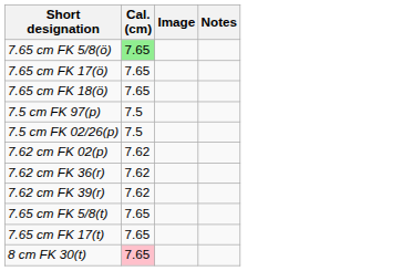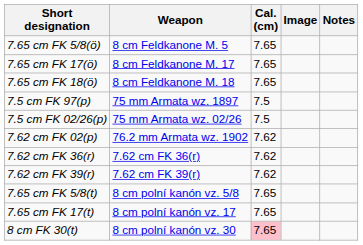+ column: Weapon | 8 cm Feldkanone M. 5 | 8 cm Feldkanone M. 17 | 8 cm Feldkanone M. 18 | 75 mm Armata wz. 1897 | 75 mm Armata wz. 02/26 | 76.2 mm Armata wz. 1902 | 7.62 cm FK 36(r) | 7.62 cm FK 39(r) | 8 cm polní kanón vz. 5/8 | 8 cm polní kanón vz. 17 | 8 cm polní kanón vz. 30
7.65 cm FK 5/8(ö) | Cal. (cm): lightgreen background -> no background
